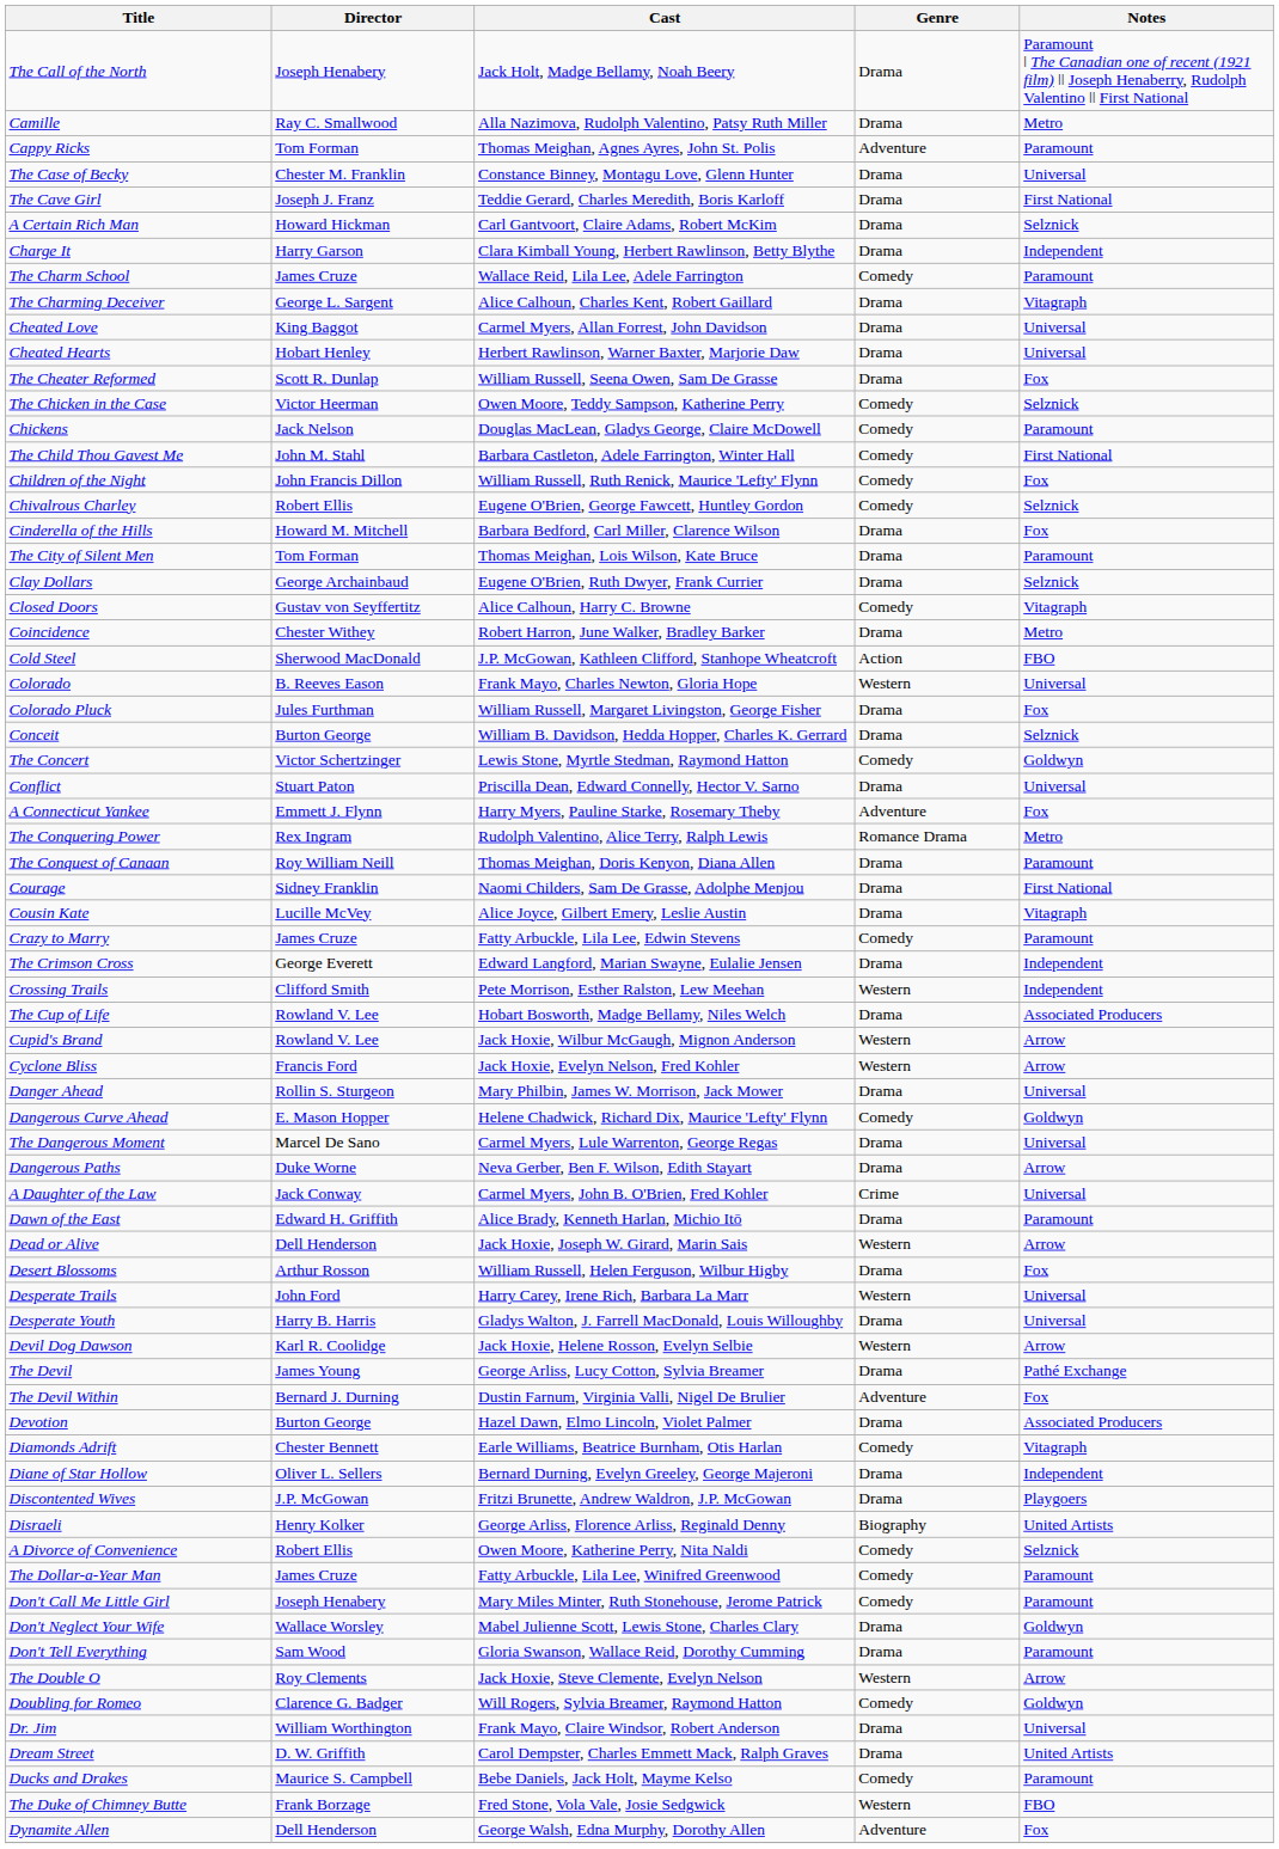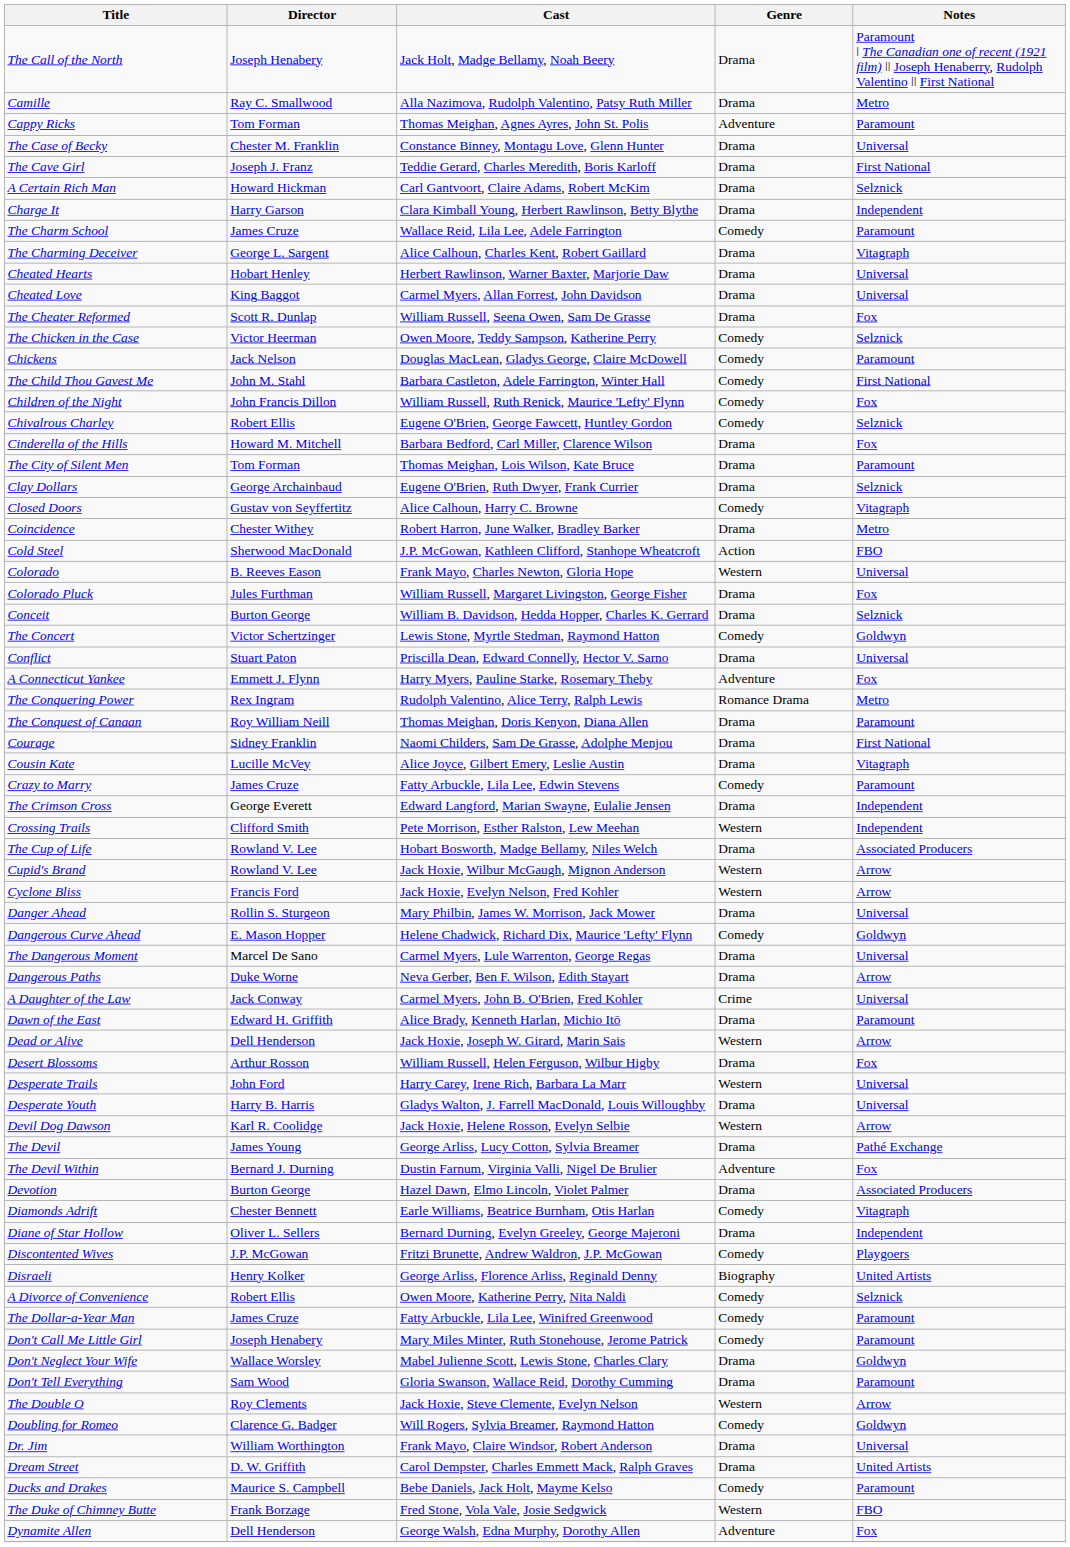rows swapped: Cheated Hearts <-> Cheated Love
Discontented Wives | Genre: Drama -> Comedy
